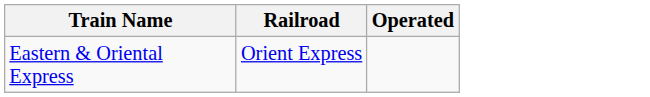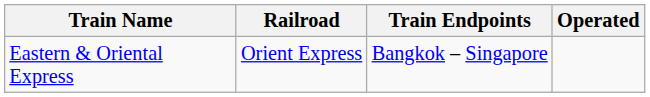+ column: Train Endpoints | Bangkok – Singapore
